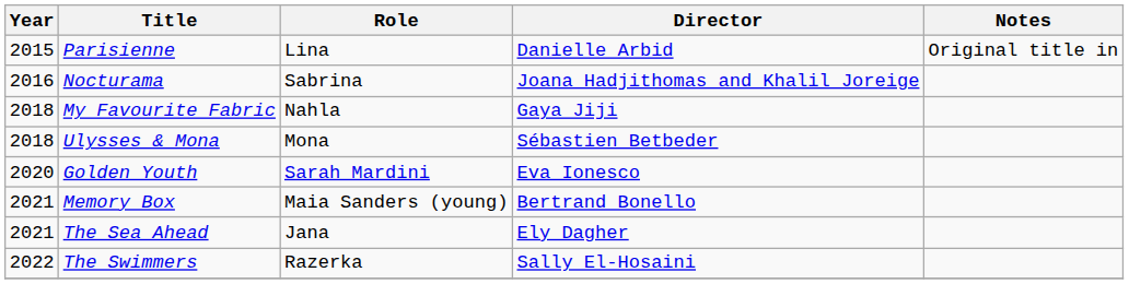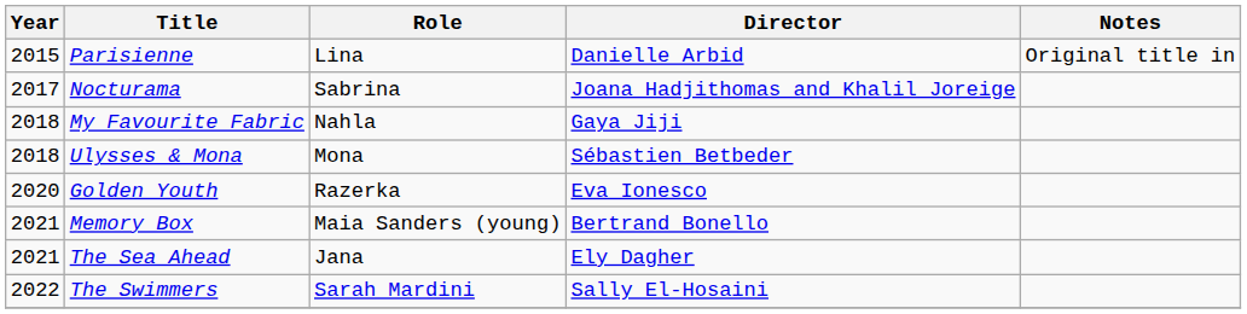Nocturama | Year: 2016 -> 2017
Golden Youth | Role: Sarah Mardini -> Razerka
The Swimmers | Role: Razerka -> Sarah Mardini
